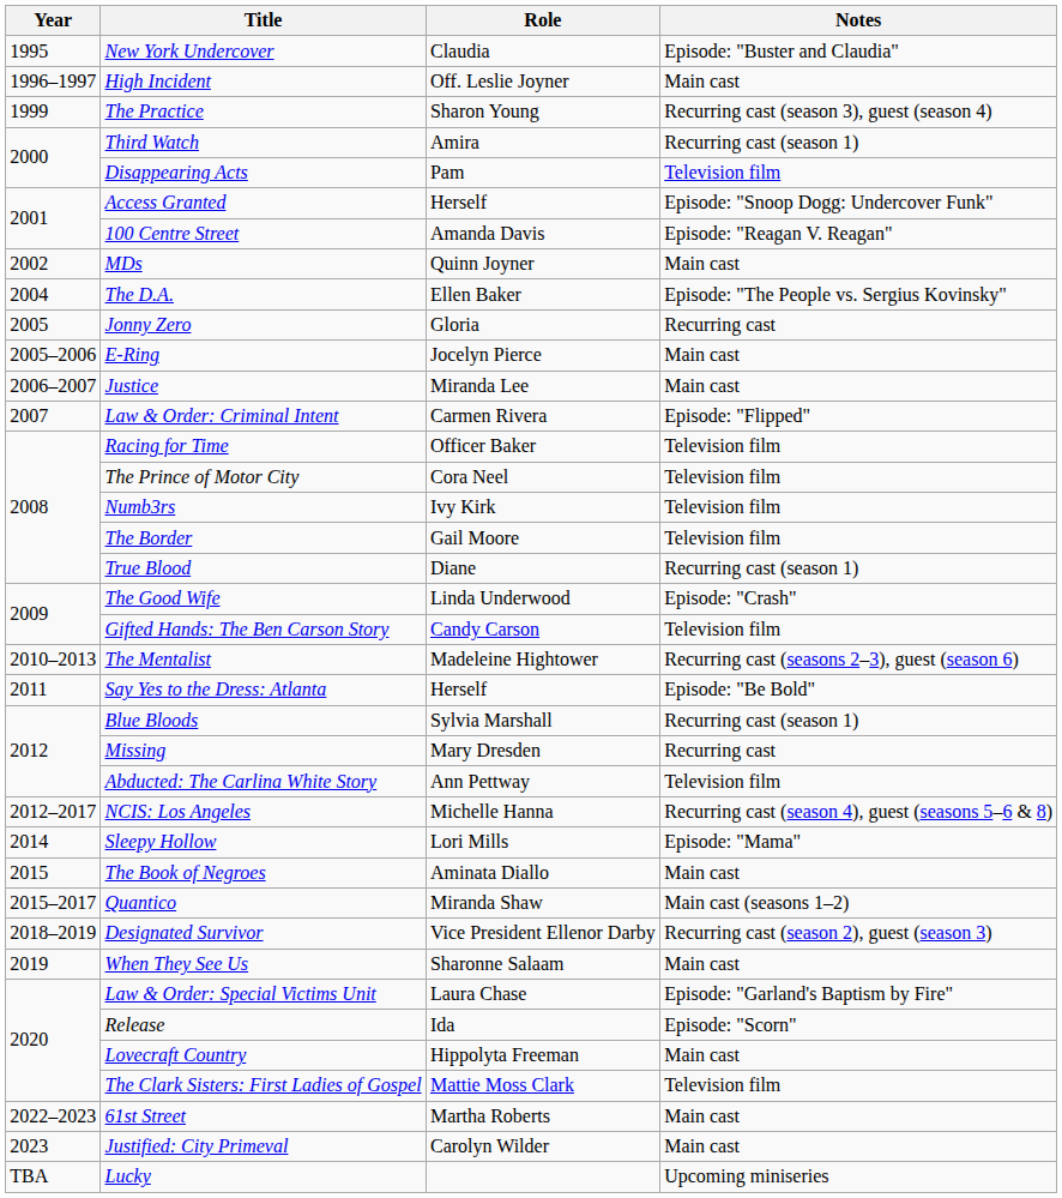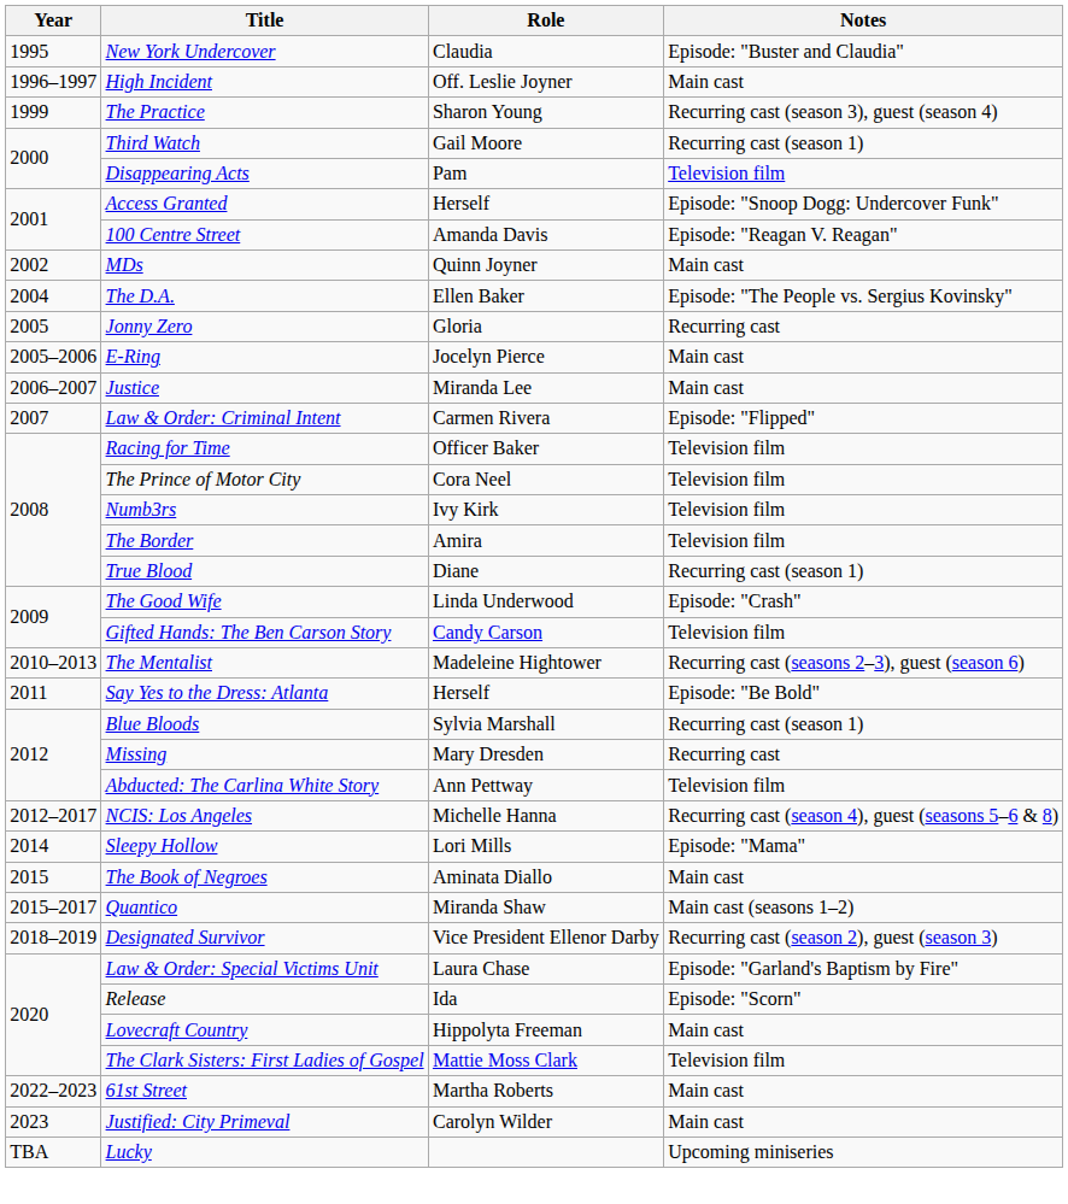Third Watch | Role: Amira -> Gail Moore
The Border | Role: Gail Moore -> Amira
- row: 2019 | When They See Us | Sharonne Salaam | Main cast
